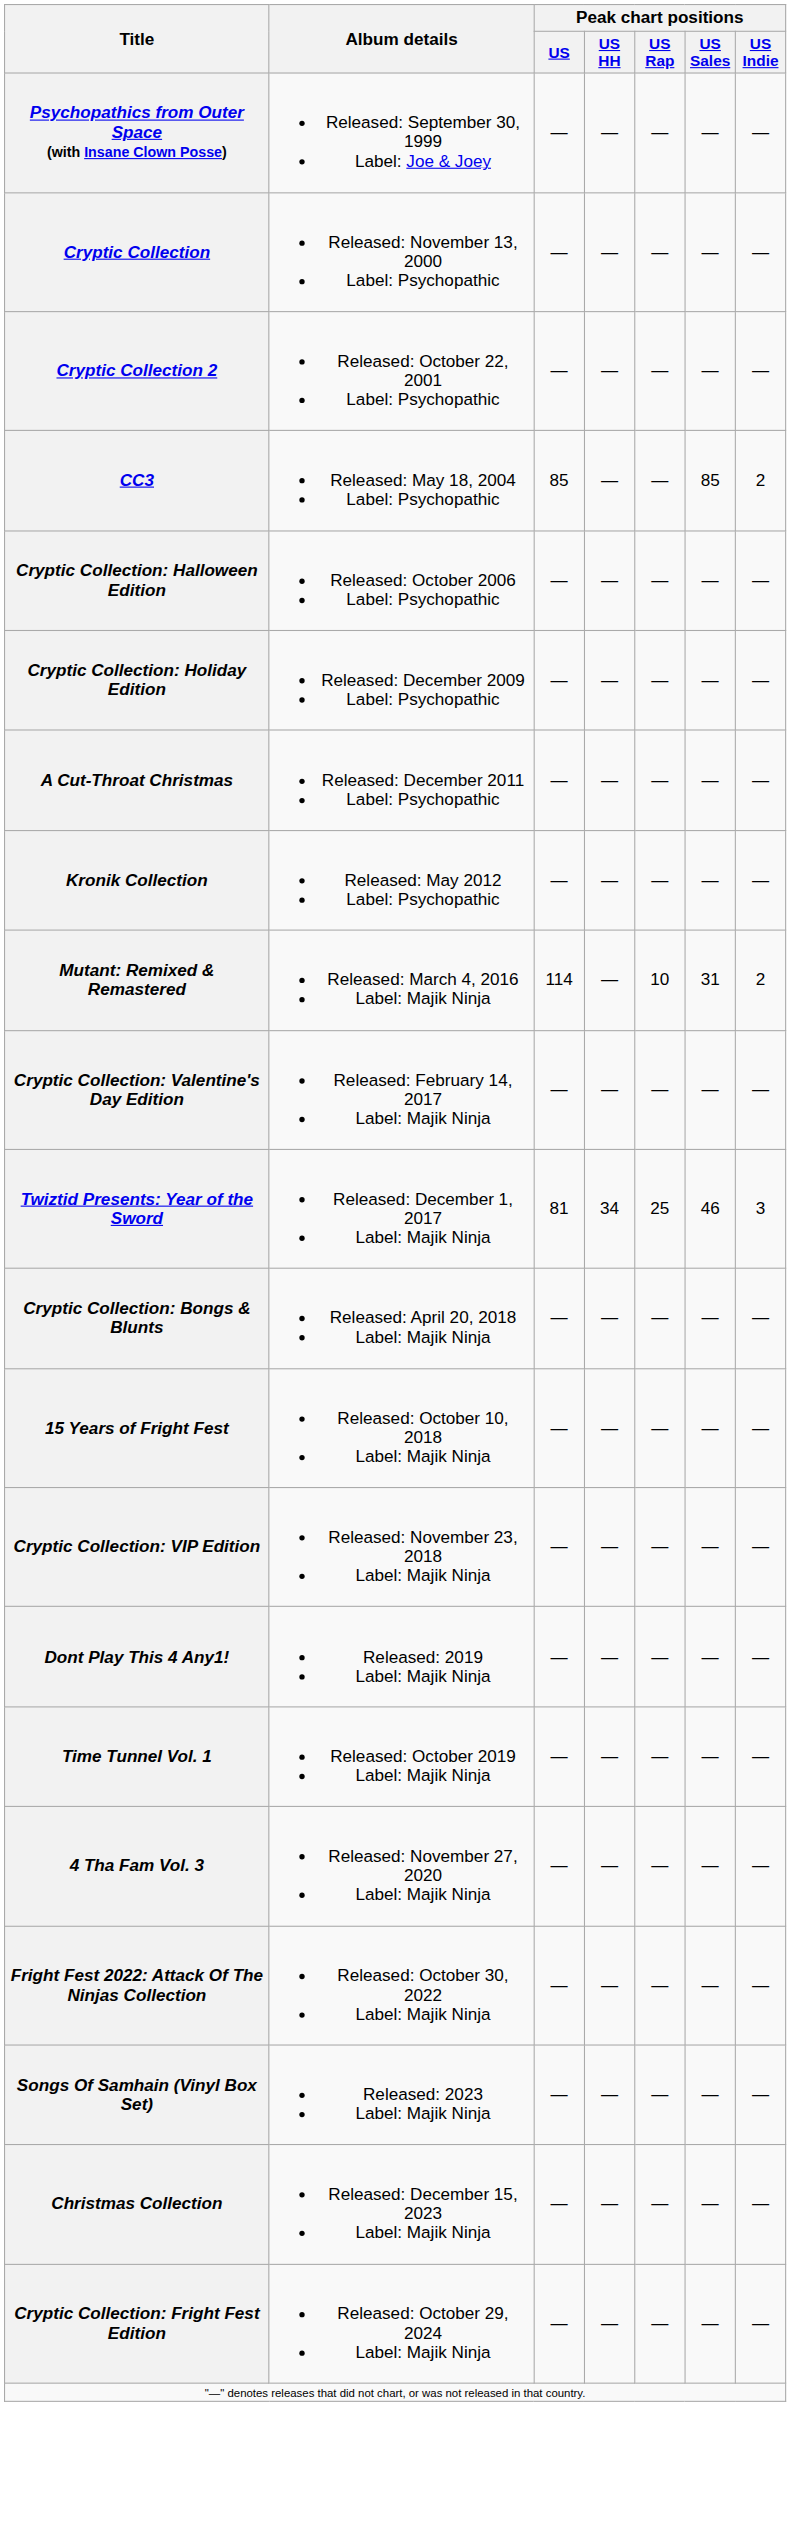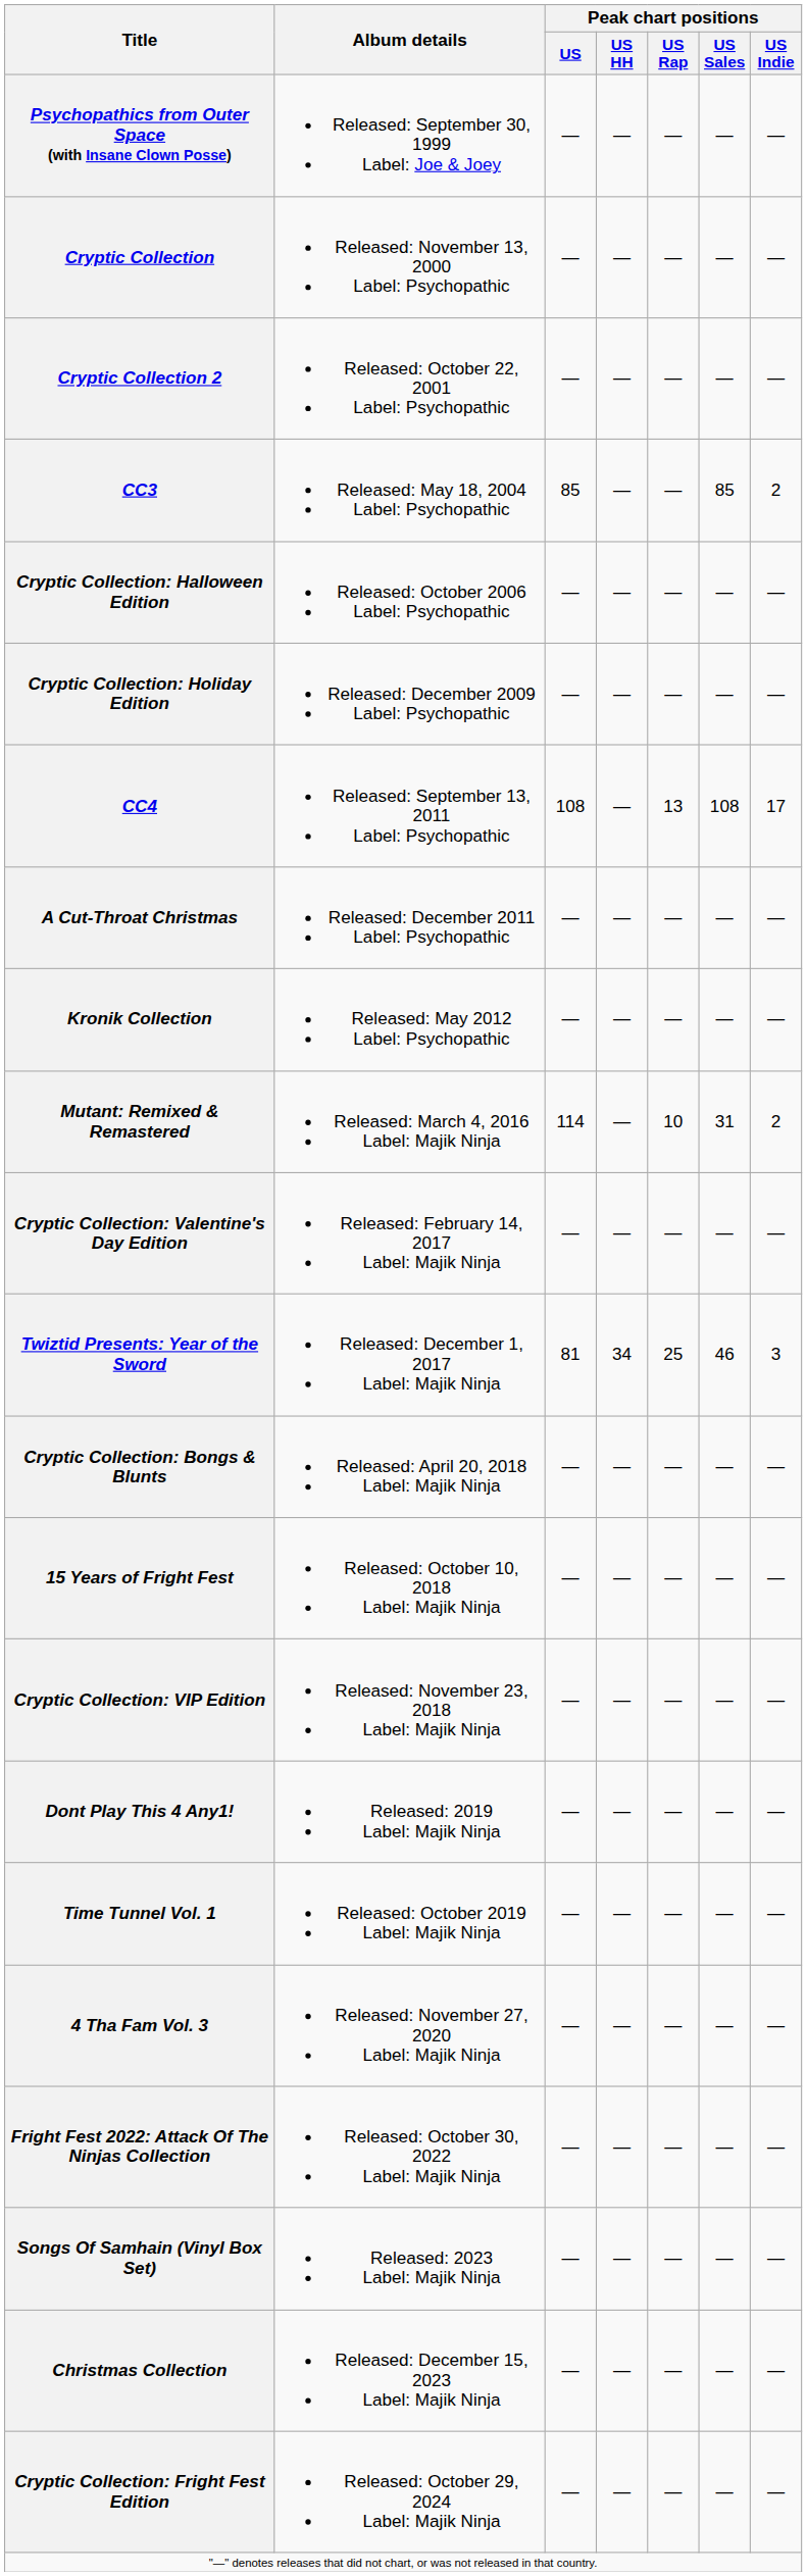+ row: CC4 | Released: September 13, 2011 Label: Psychopathic | 108 | — | 13 | 108 | 17
